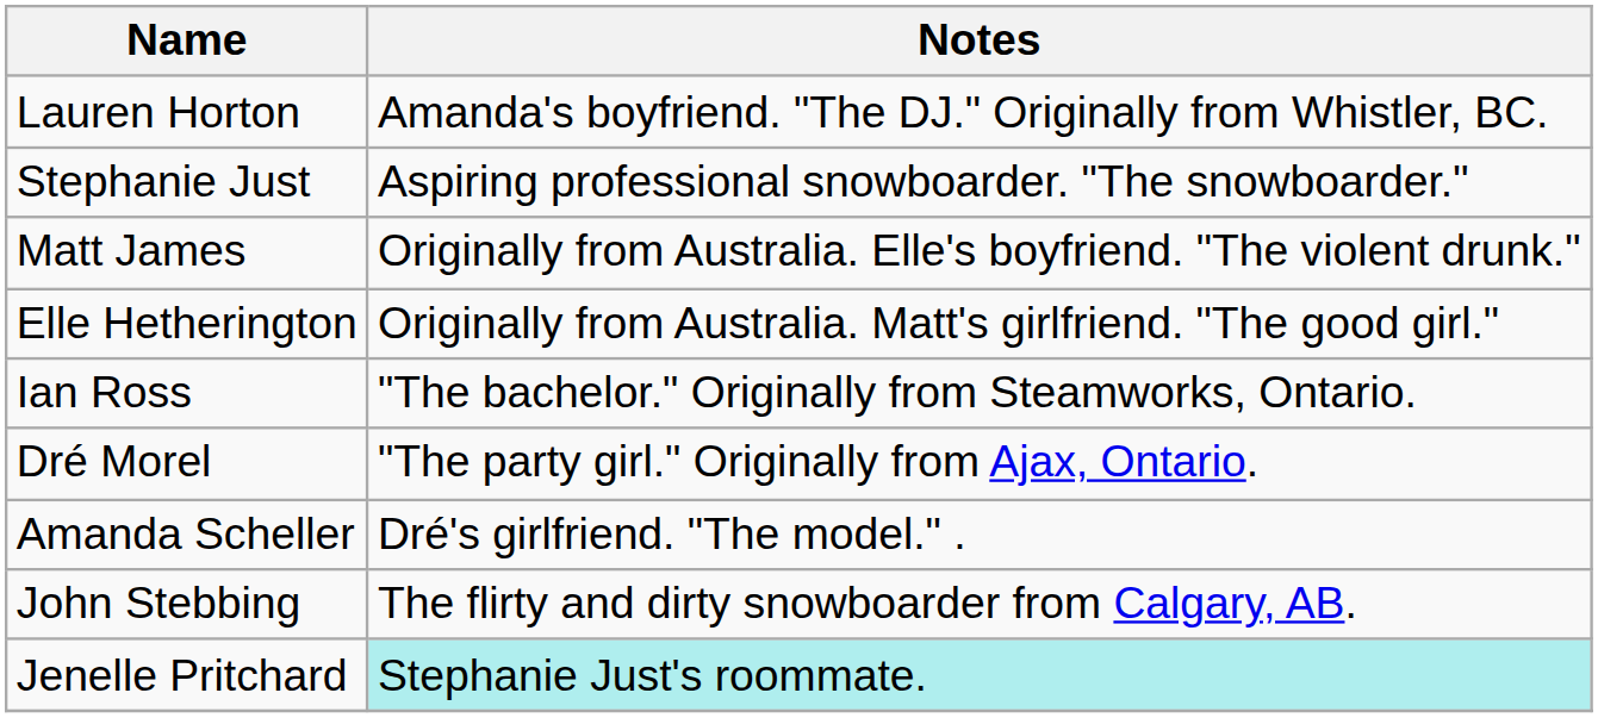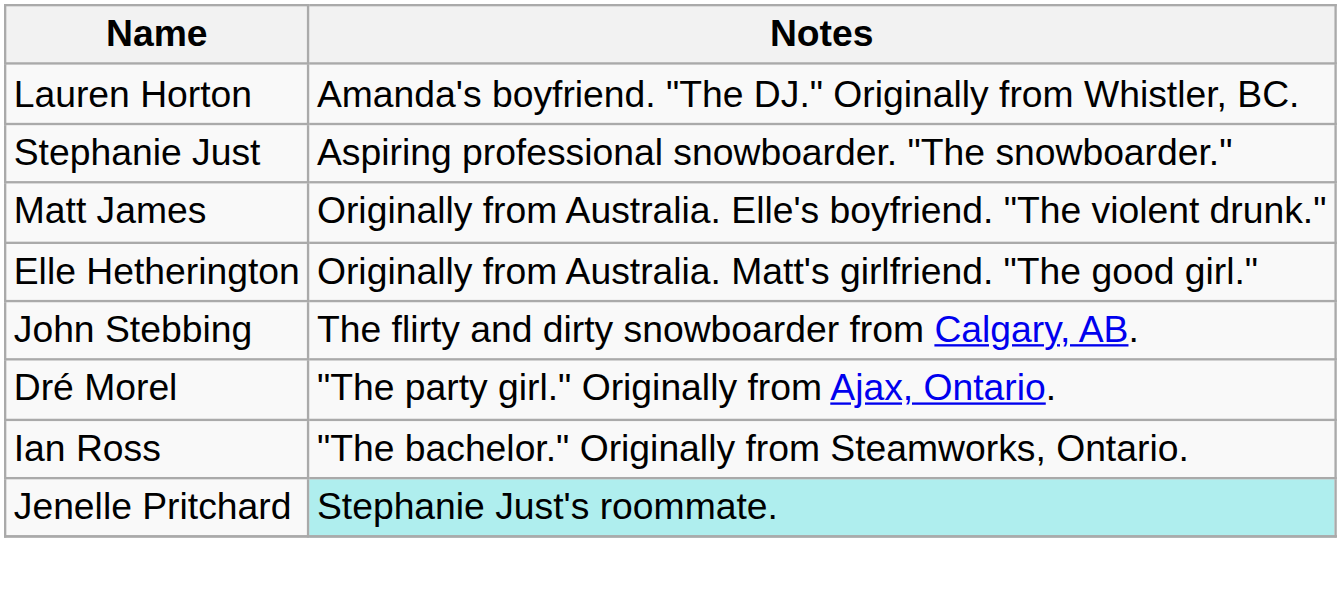rows swapped: Ian Ross <-> John Stebbing
- row: Amanda Scheller | Dré's girlfriend. "The model." .
